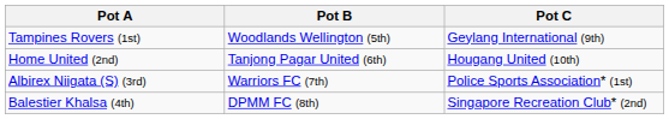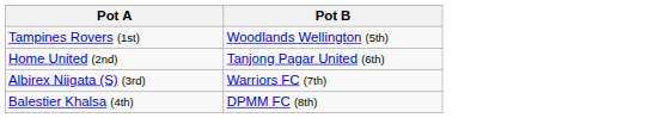- column: Pot C | Geylang International (9th) | Hougang United (10th) | Police Sports Association* (1st) | Singapore Recreation Club* (2nd)
